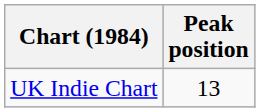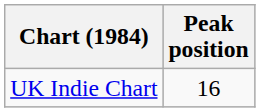UK Indie Chart | Peak position: 13 -> 16
